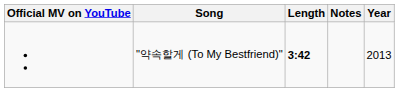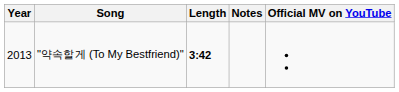columns swapped: Year <-> Official MV on YouTube
